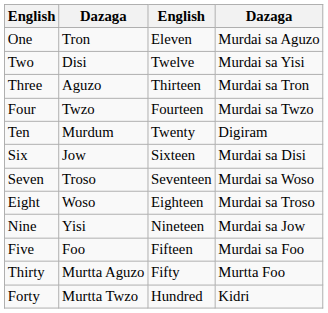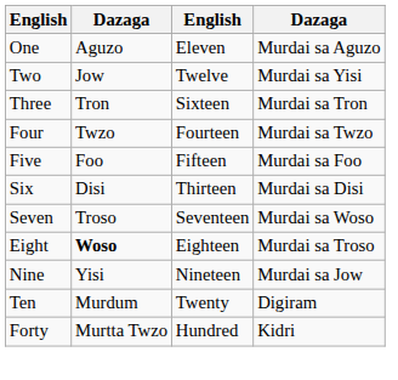One | column 2: Tron -> Aguzo
Two | column 2: Disi -> Jow
Three | column 2: Aguzo -> Tron
Three | column 3: Thirteen -> Sixteen
rows swapped: Five <-> Ten
Six | column 2: Jow -> Disi
Six | column 3: Sixteen -> Thirteen
Eight | column 2: normal -> bold
- row: Thirty | Murtta Aguzo | Fifty | Murtta Foo
